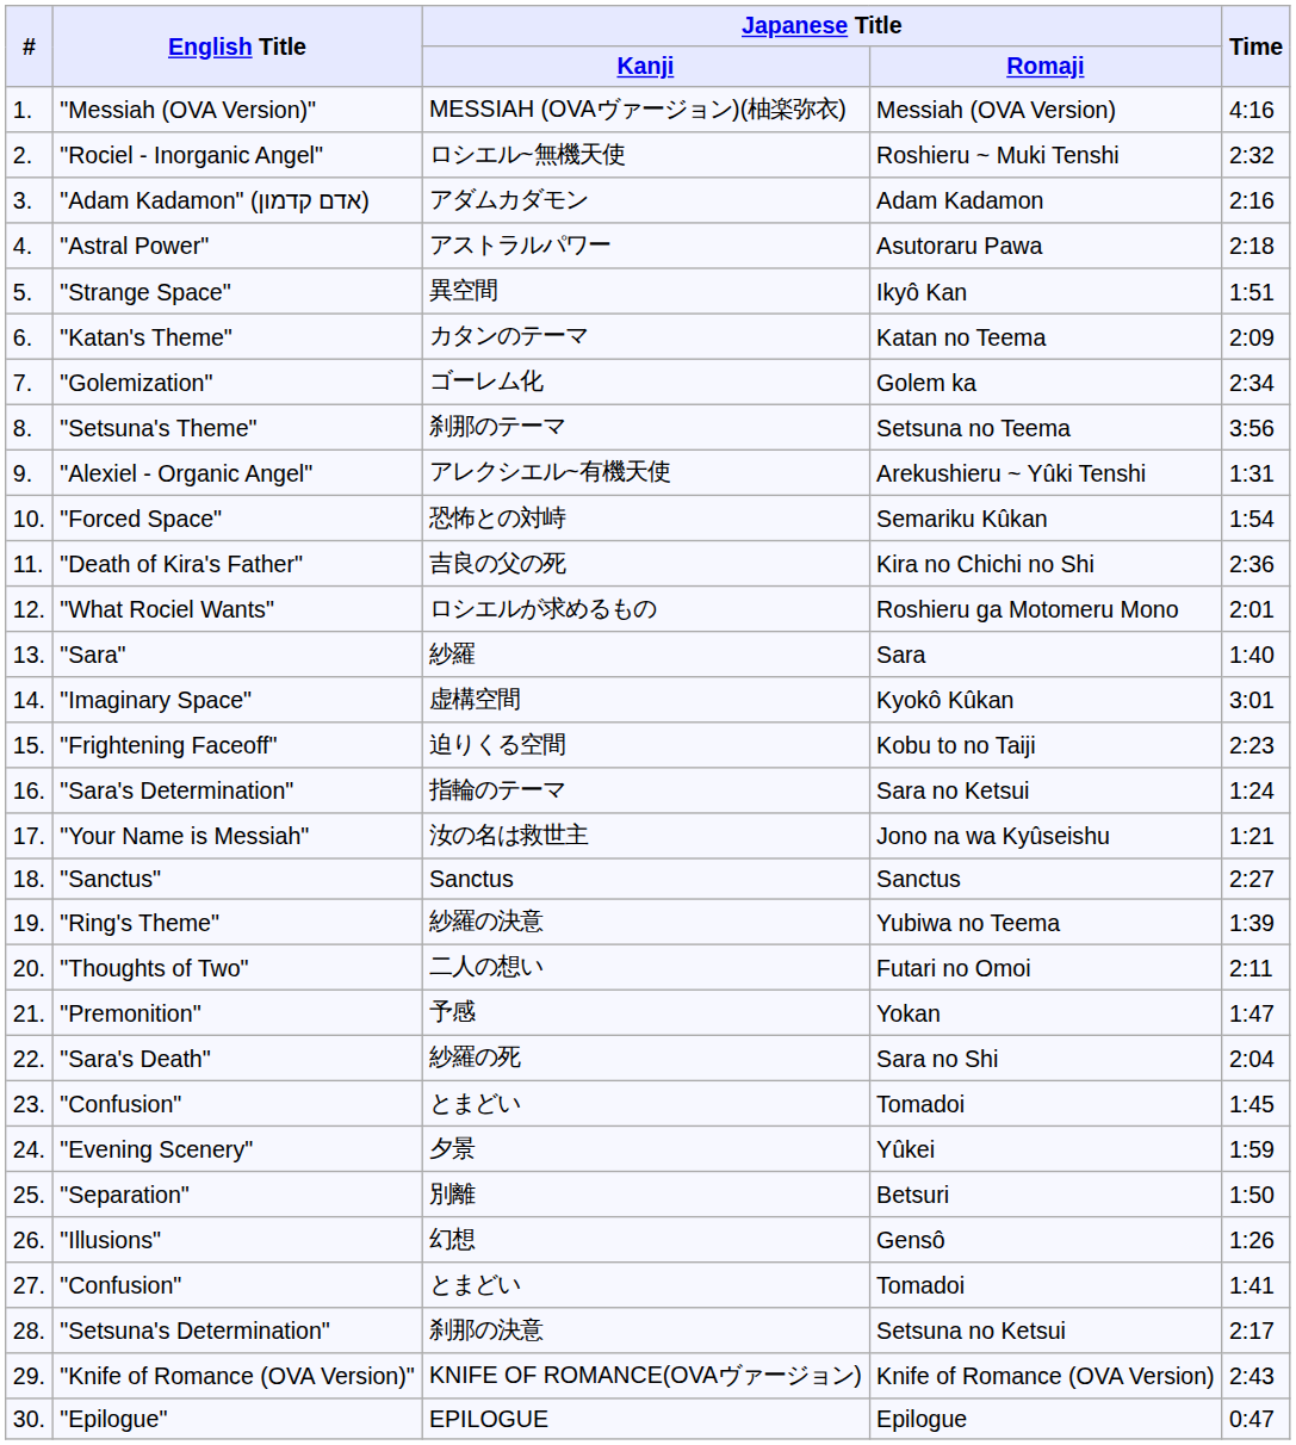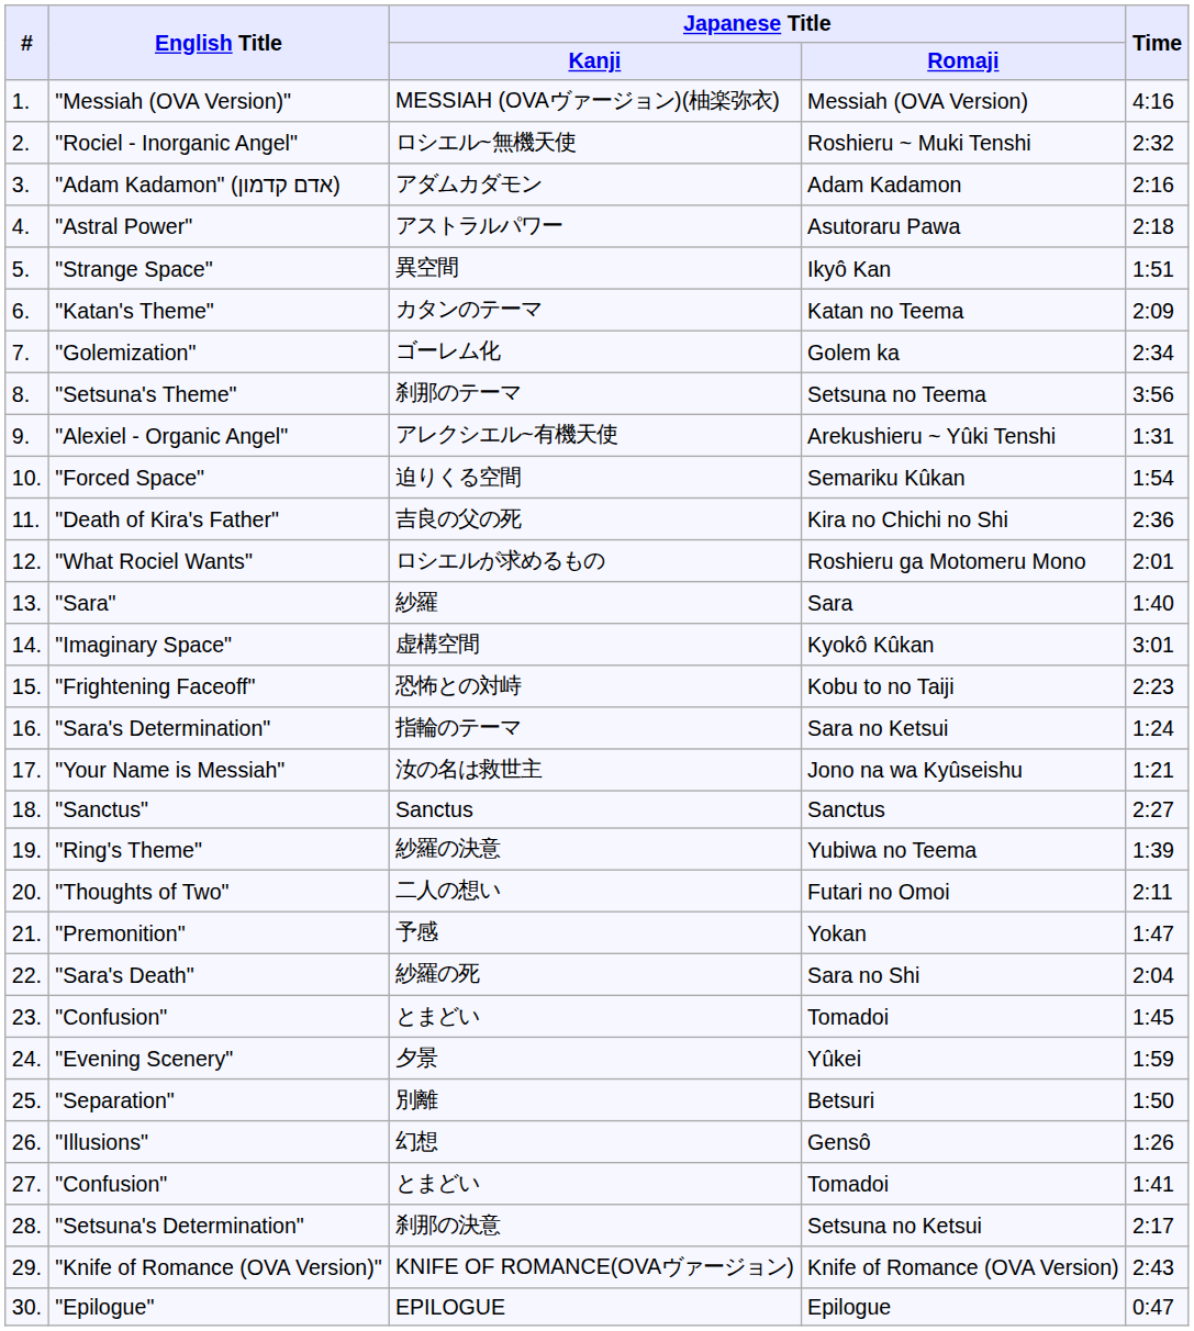"Forced Space" | Japanese Title / Kanji: 恐怖との対峙 -> 迫りくる空間
"Frightening Faceoff" | Japanese Title / Kanji: 迫りくる空間 -> 恐怖との対峙
